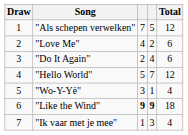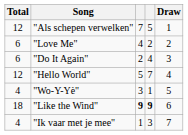columns swapped: Draw <-> Total
